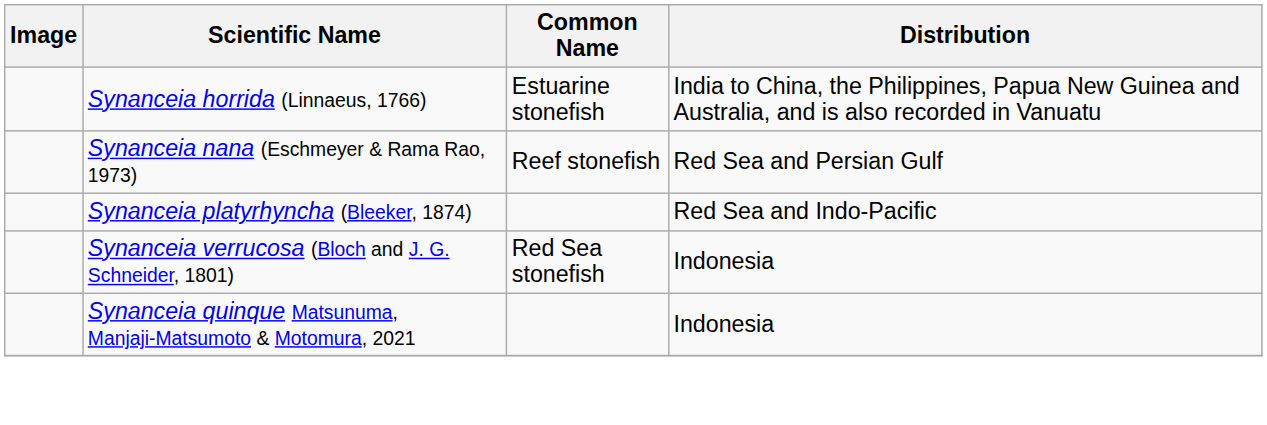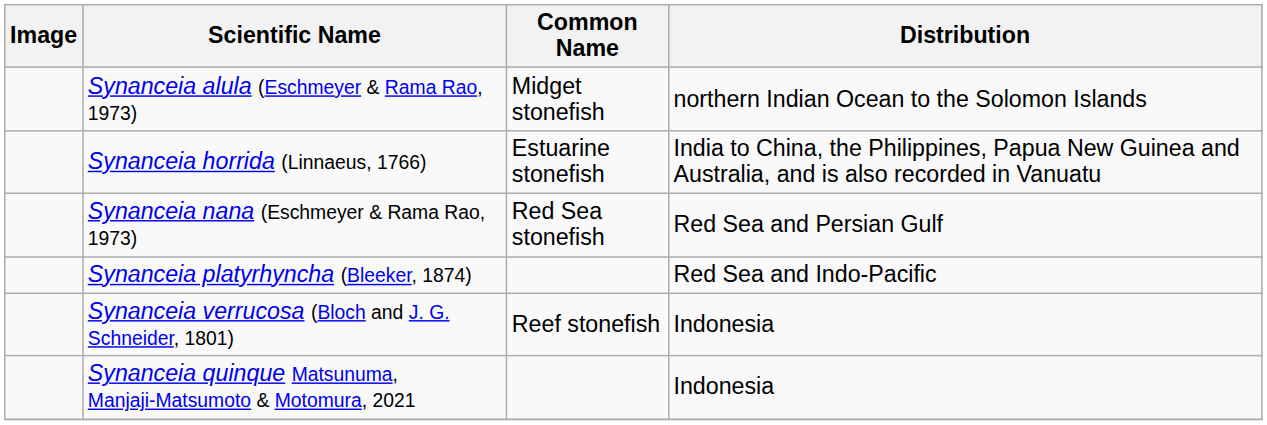+ row: Synanceia alula (Eschmeyer & Rama Rao, 1973) | Midget stonefish | northern Indian Ocean to the Solomon Islands
Synanceia nana (Eschmeyer & Rama Rao, 1973) | Common Name: Reef stonefish -> Red Sea stonefish
Synanceia verrucosa (Bloch and J. G. Schneider, 1801) | Common Name: Red Sea stonefish -> Reef stonefish
